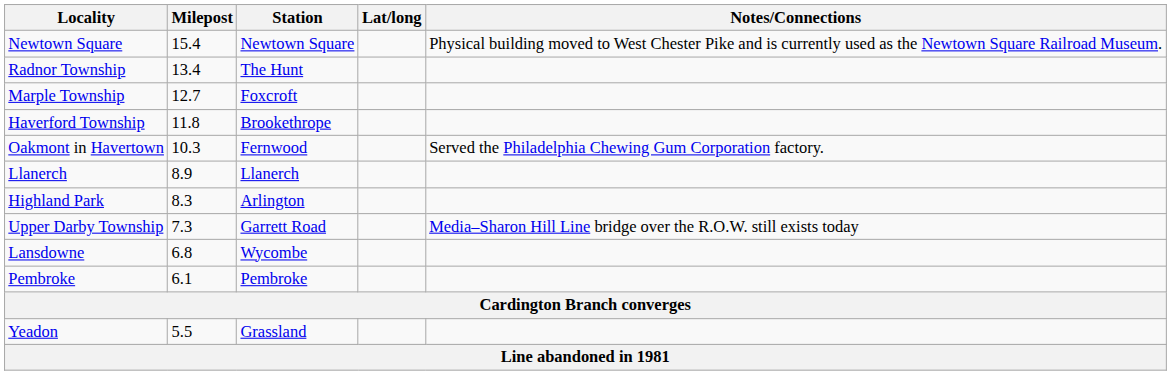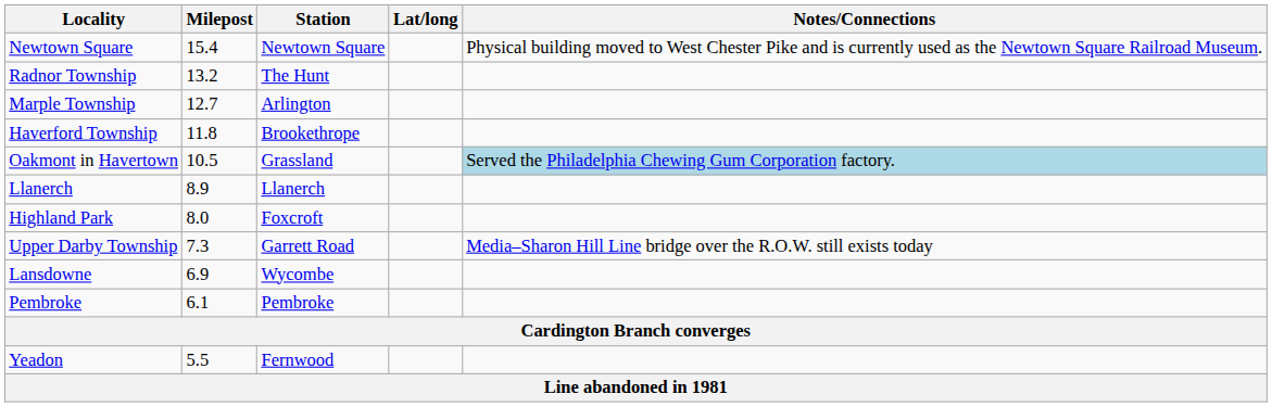Radnor Township | Milepost: 13.4 -> 13.2
Marple Township | Station: Foxcroft -> Arlington
Oakmont in Havertown | Milepost: 10.3 -> 10.5
Oakmont in Havertown | Station: Fernwood -> Grassland
Oakmont in Havertown | Notes/Connections: no background -> lightblue background
Highland Park | Milepost: 8.3 -> 8.0
Highland Park | Station: Arlington -> Foxcroft
Lansdowne | Milepost: 6.8 -> 6.9
Yeadon | Station: Grassland -> Fernwood
